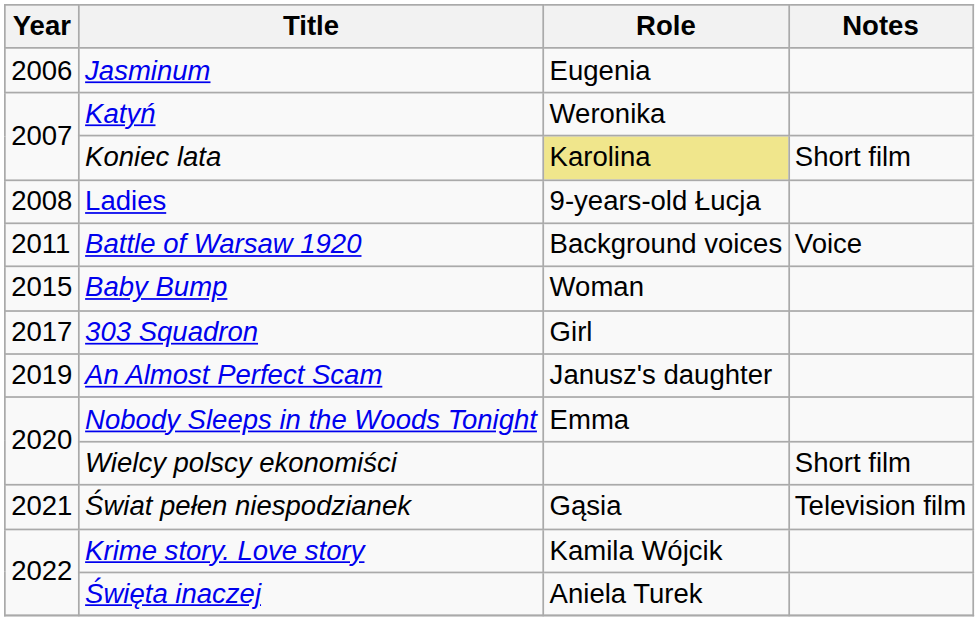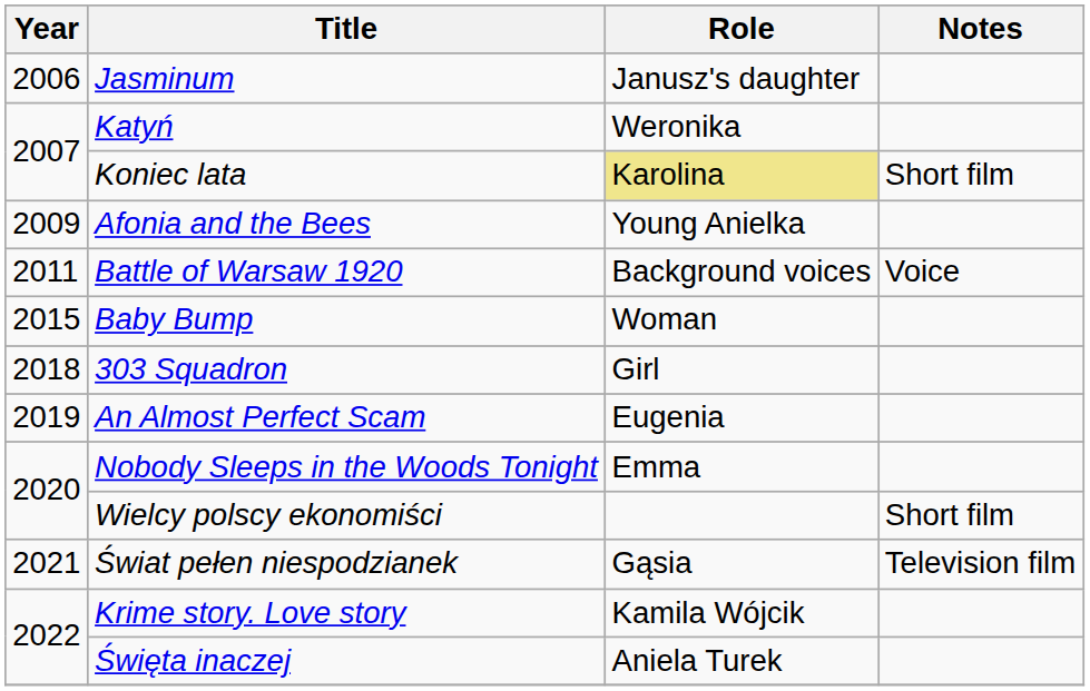Jasminum | Role: Eugenia -> Janusz's daughter
- row: 2008 | Ladies | 9-years-old Łucja
+ row: 2009 | Afonia and the Bees | Young Anielka
303 Squadron | Year: 2017 -> 2018
An Almost Perfect Scam | Role: Janusz's daughter -> Eugenia
